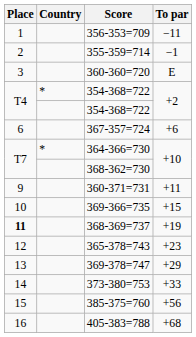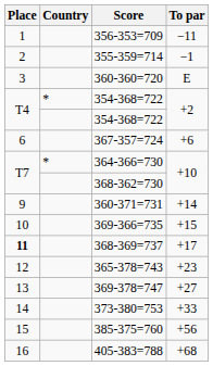360-371=731 | To par: +11 -> +14
368-369=737 | To par: +19 -> +17
369-378=747 | To par: +29 -> +27
